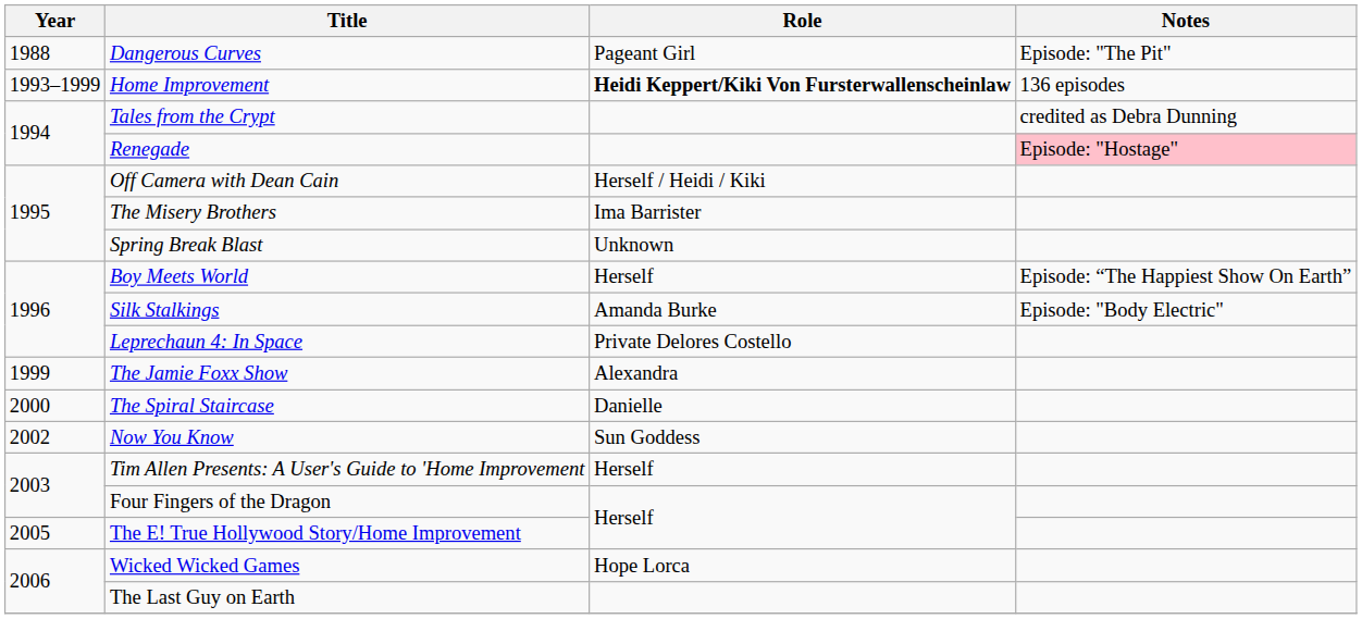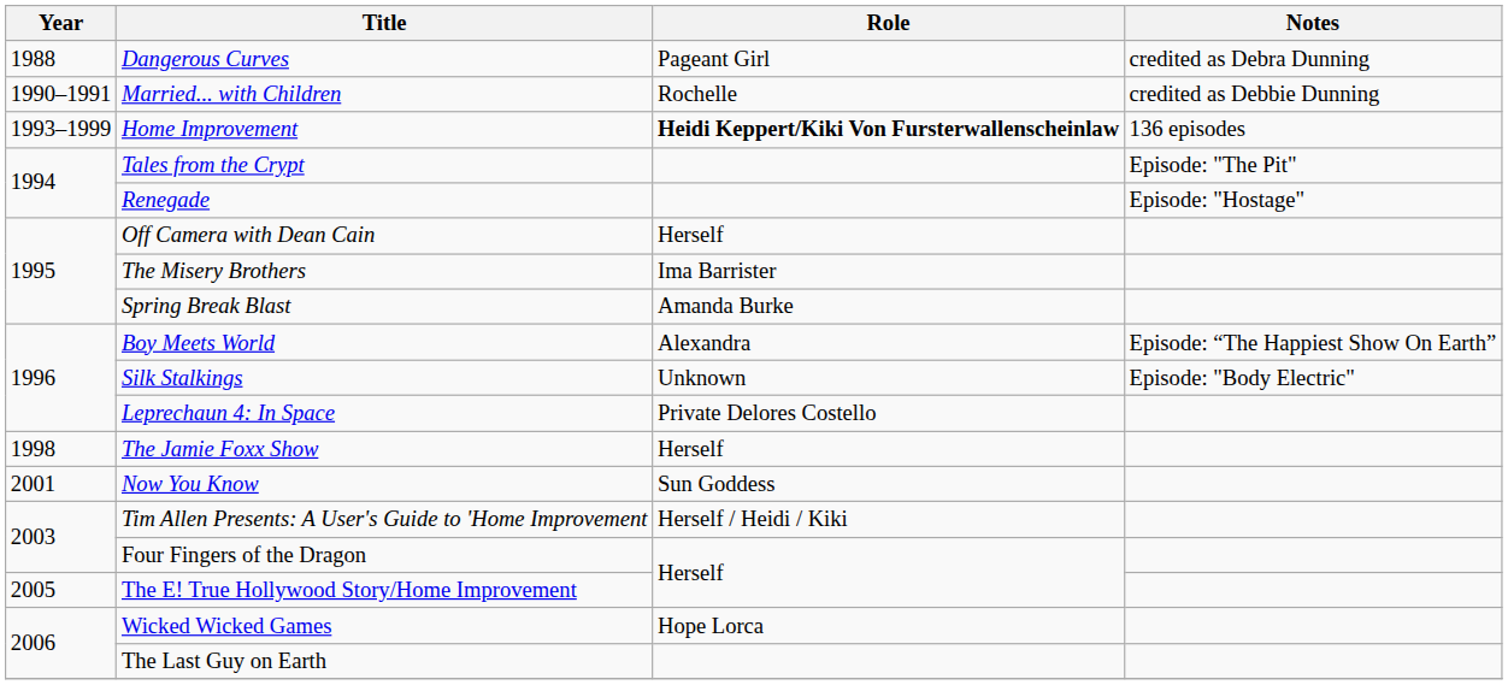Dangerous Curves | Notes: Episode: "The Pit" -> credited as Debra Dunning
+ row: 1990–1991 | Married... with Children | Rochelle | credited as Debbie Dunning
Tales from the Crypt | Notes: credited as Debra Dunning -> Episode: "The Pit"
Renegade | Notes: pink background -> no background
Off Camera with Dean Cain | Role: Herself / Heidi / Kiki -> Herself
Spring Break Blast | Role: Unknown -> Amanda Burke
Boy Meets World | Role: Herself -> Alexandra
Silk Stalkings | Role: Amanda Burke -> Unknown
The Jamie Foxx Show | Year: 1999 -> 1998
The Jamie Foxx Show | Role: Alexandra -> Herself
- row: 2000 | The Spiral Staircase | Danielle
Now You Know | Year: 2002 -> 2001
Tim Allen Presents: A User's Guide to 'Home Improvement | Role: Herself -> Herself / Heidi / Kiki
